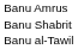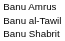rows swapped: Banu Shabrit <-> Banu al-Tawil
